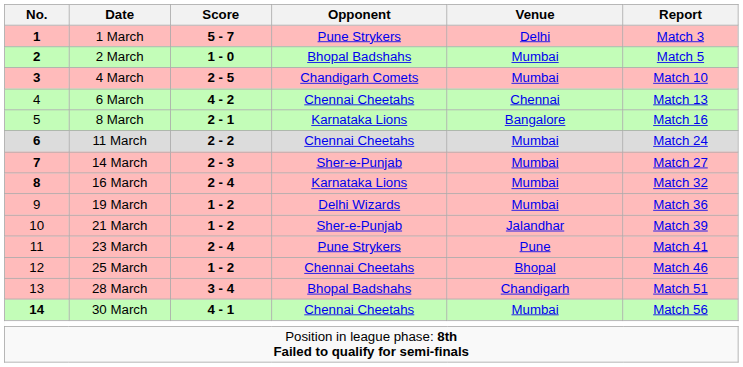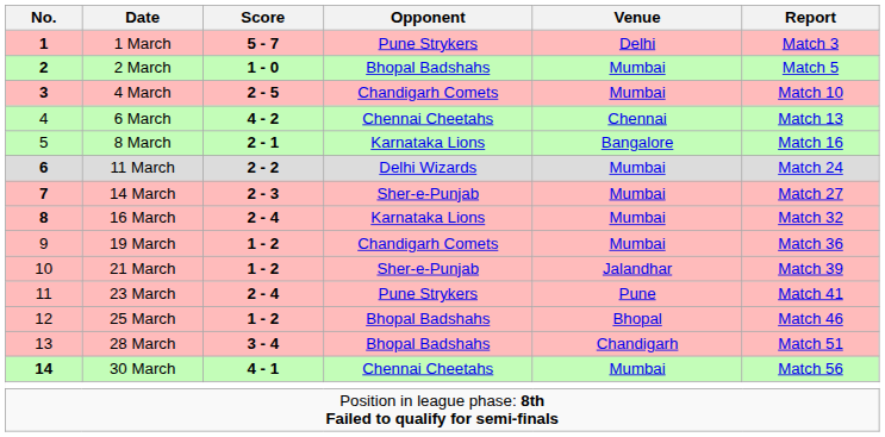11 March | Opponent: Chennai Cheetahs -> Delhi Wizards
19 March | Opponent: Delhi Wizards -> Chandigarh Comets
25 March | Opponent: Chennai Cheetahs -> Bhopal Badshahs
